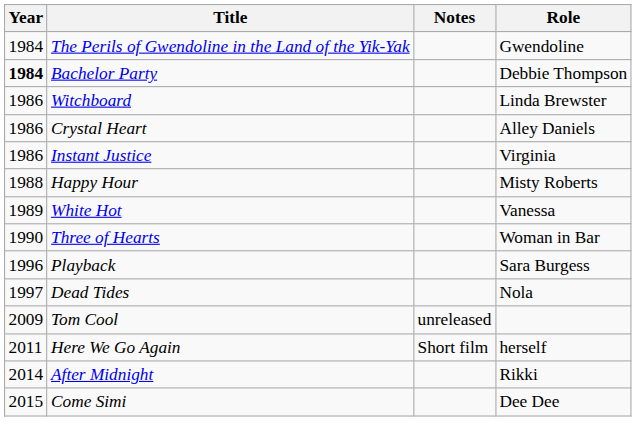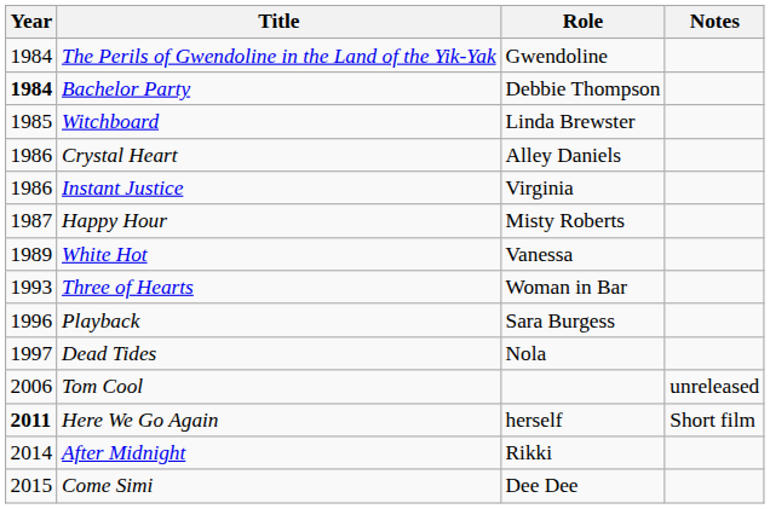columns swapped: Role <-> Notes
Witchboard | Year: 1986 -> 1985
Happy Hour | Year: 1988 -> 1987
Three of Hearts | Year: 1990 -> 1993
Tom Cool | Year: 2009 -> 2006
Here We Go Again | Year: normal -> bold
